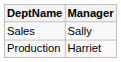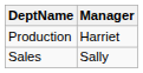rows swapped: Sales <-> Production
